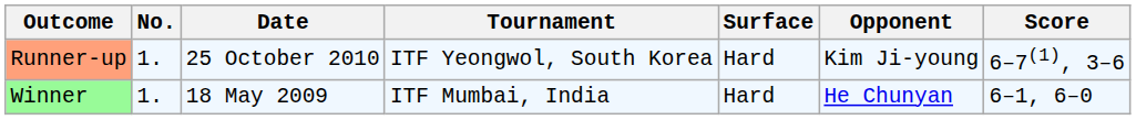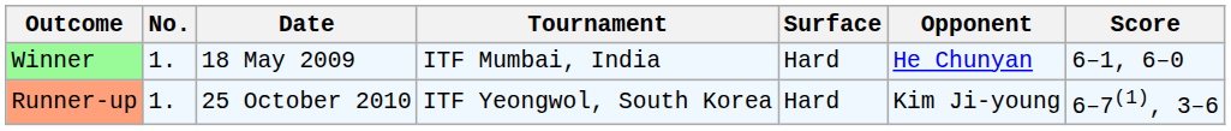rows swapped: Winner <-> Runner-up
